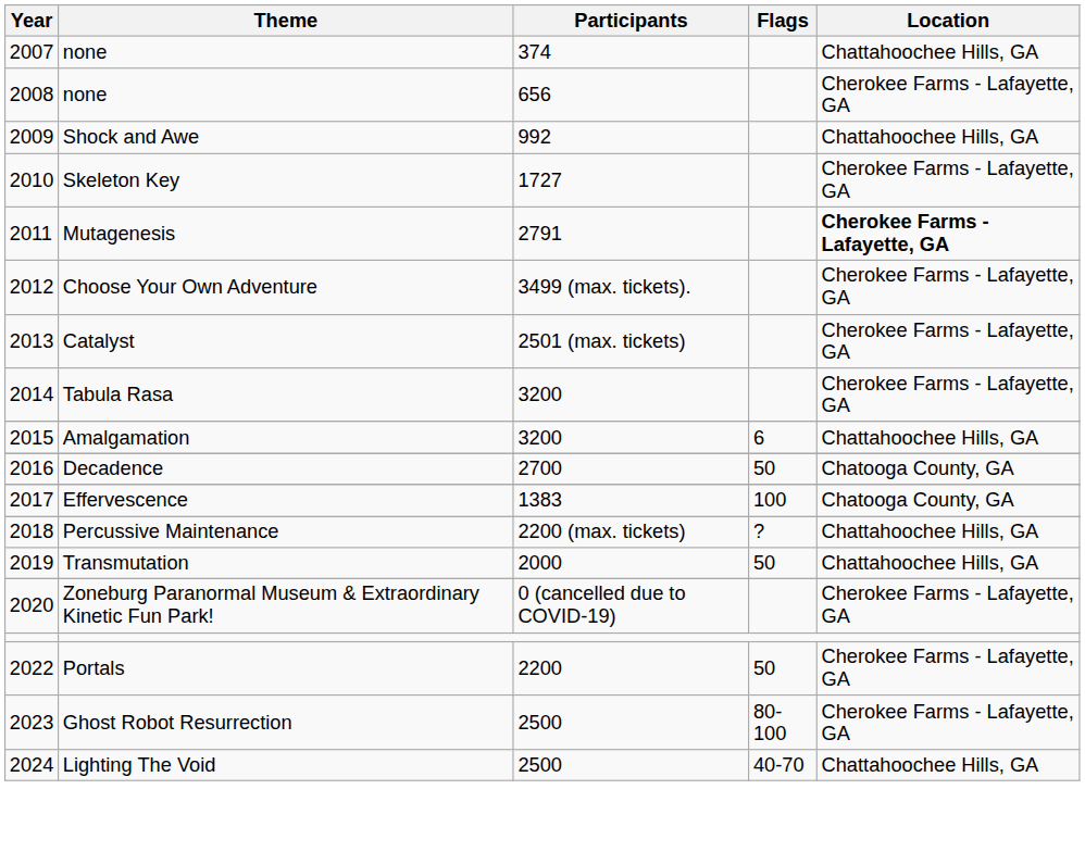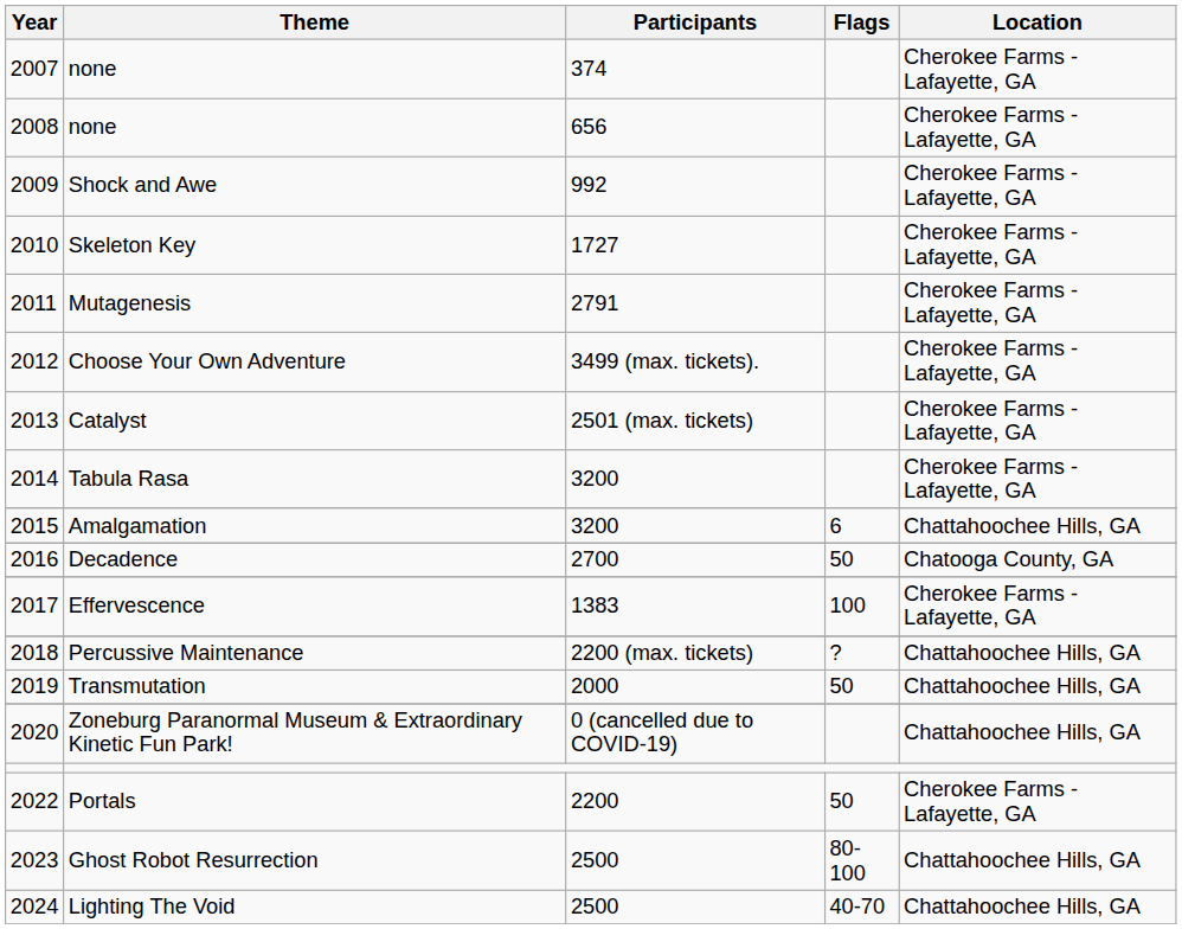2007 / none | Location: Chattahoochee Hills, GA -> Cherokee Farms - Lafayette, GA
Shock and Awe | Location: Chattahoochee Hills, GA -> Cherokee Farms - Lafayette, GA
Mutagenesis | Location: bold -> normal
Effervescence | Location: Chatooga County, GA -> Cherokee Farms - Lafayette, GA
Zoneburg Paranormal Museum & Extraordinary Kinetic Fun Park! | Location: Cherokee Farms - Lafayette, GA -> Chattahoochee Hills, GA
Ghost Robot Resurrection | Location: Cherokee Farms - Lafayette, GA -> Chattahoochee Hills, GA
